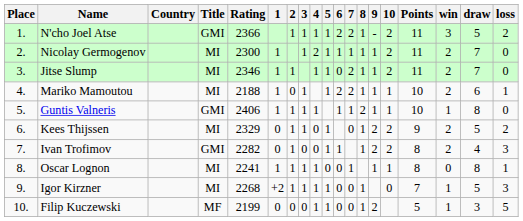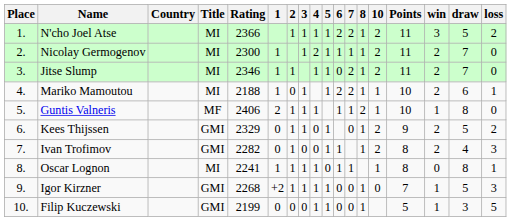- column: 9 | - | 1 | 1 | 1 | 1 | 2 | 2 | 1 | 2
N'cho Joel Atse | Title: GMI -> MI
Guntis Valneris | Title: GMI -> MF
Guntis Valneris | 1: 1 -> 2
Kees Thijssen | Title: MI -> GMI
Oscar Lognon | 6: 0 -> 1
Igor Kirzner | Title: MI -> GMI
Filip Kuczewski | Title: MF -> GMI
